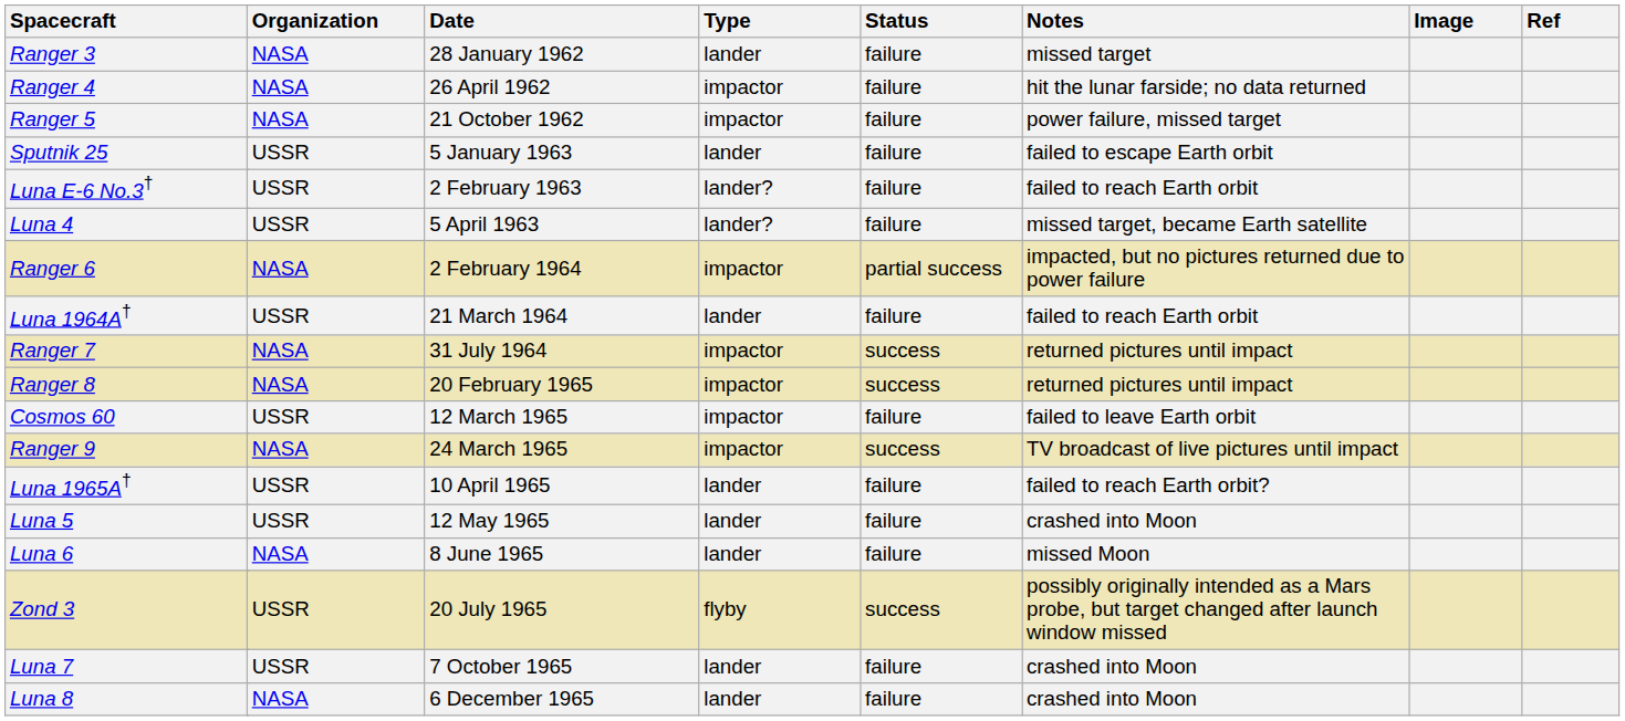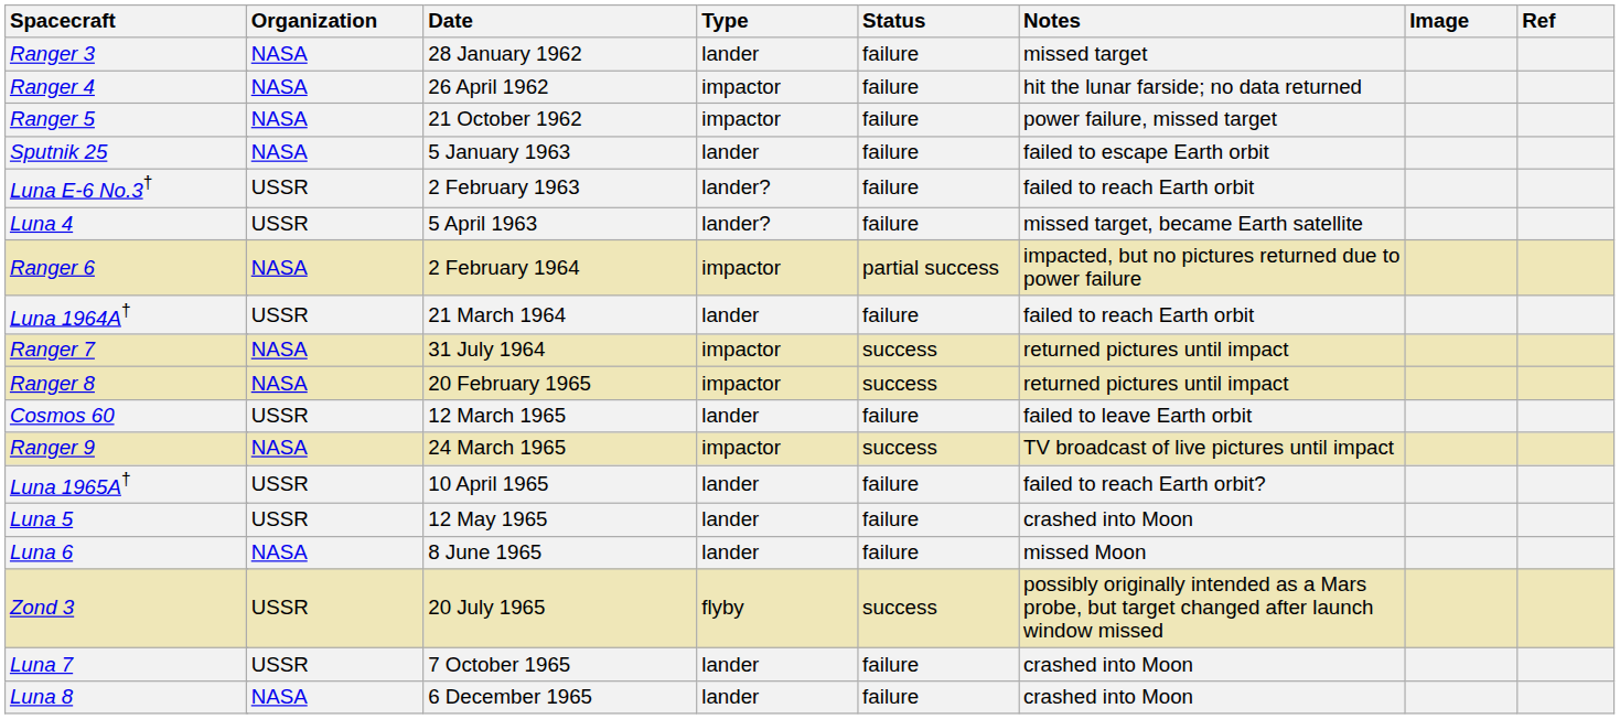Sputnik 25 | Organization: USSR -> NASA
Cosmos 60 | Type: impactor -> lander
